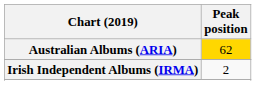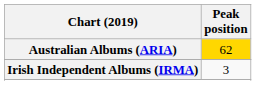Irish Independent Albums (IRMA) | Peak position: 2 -> 3
